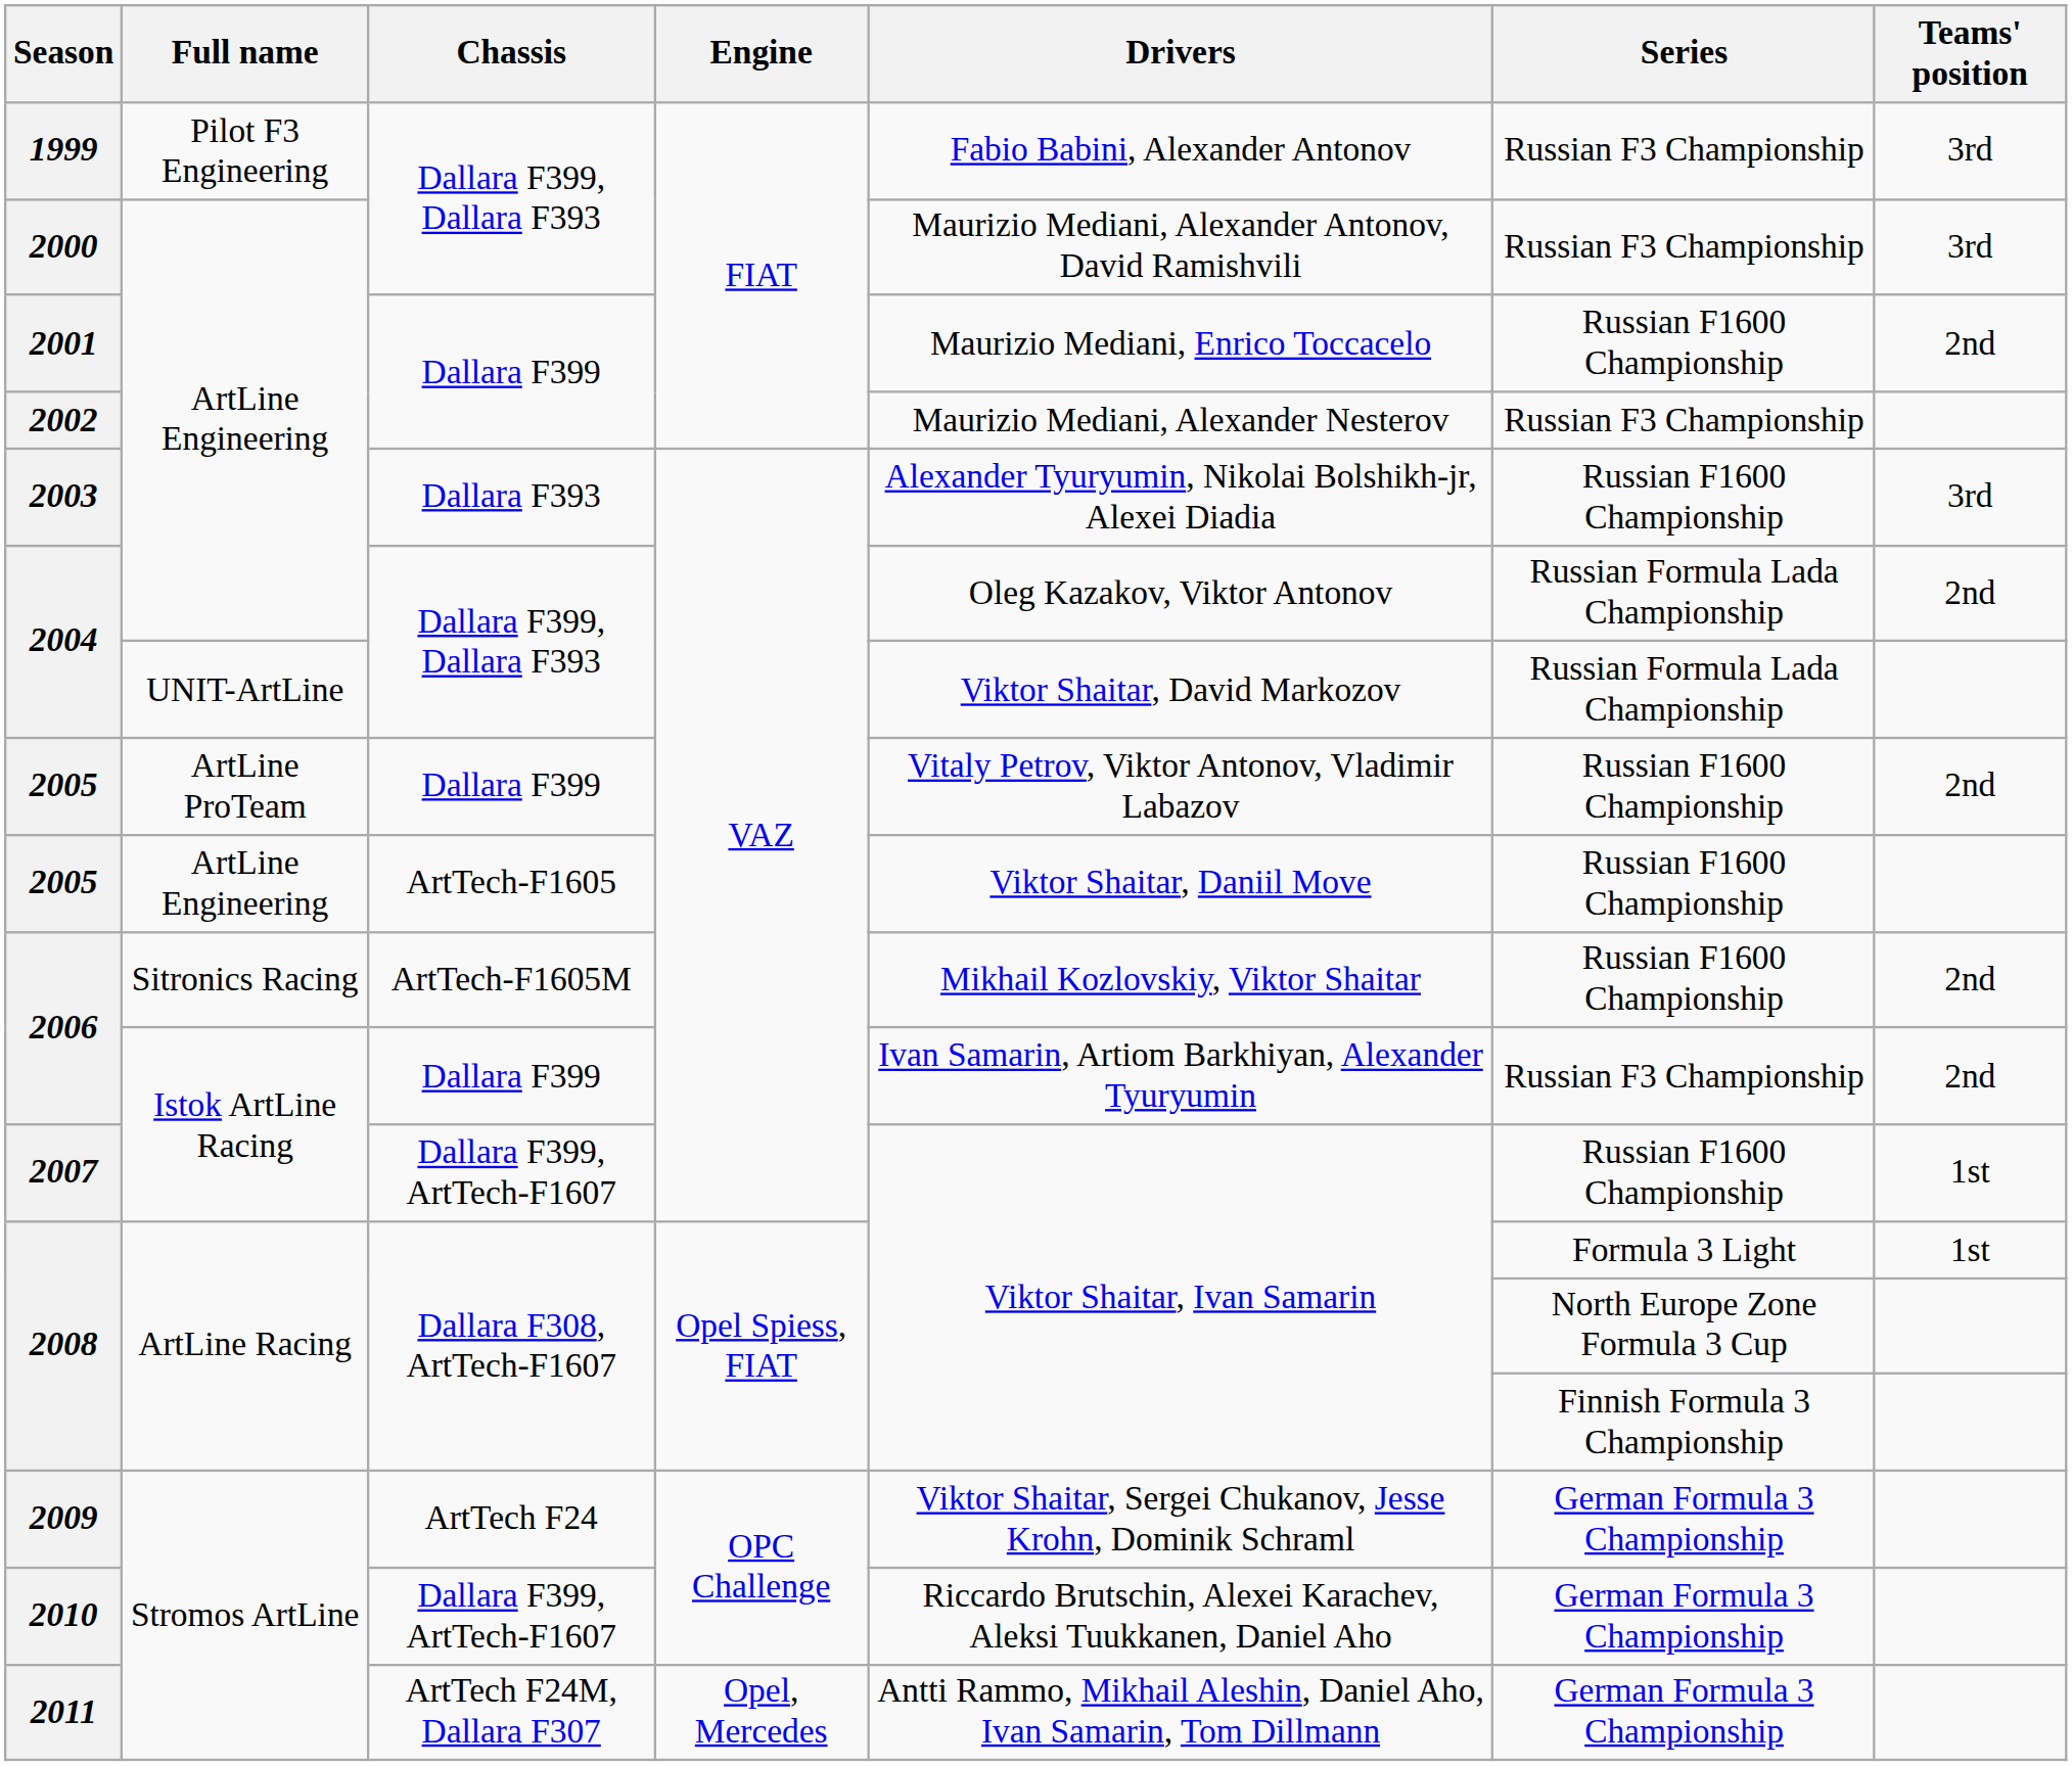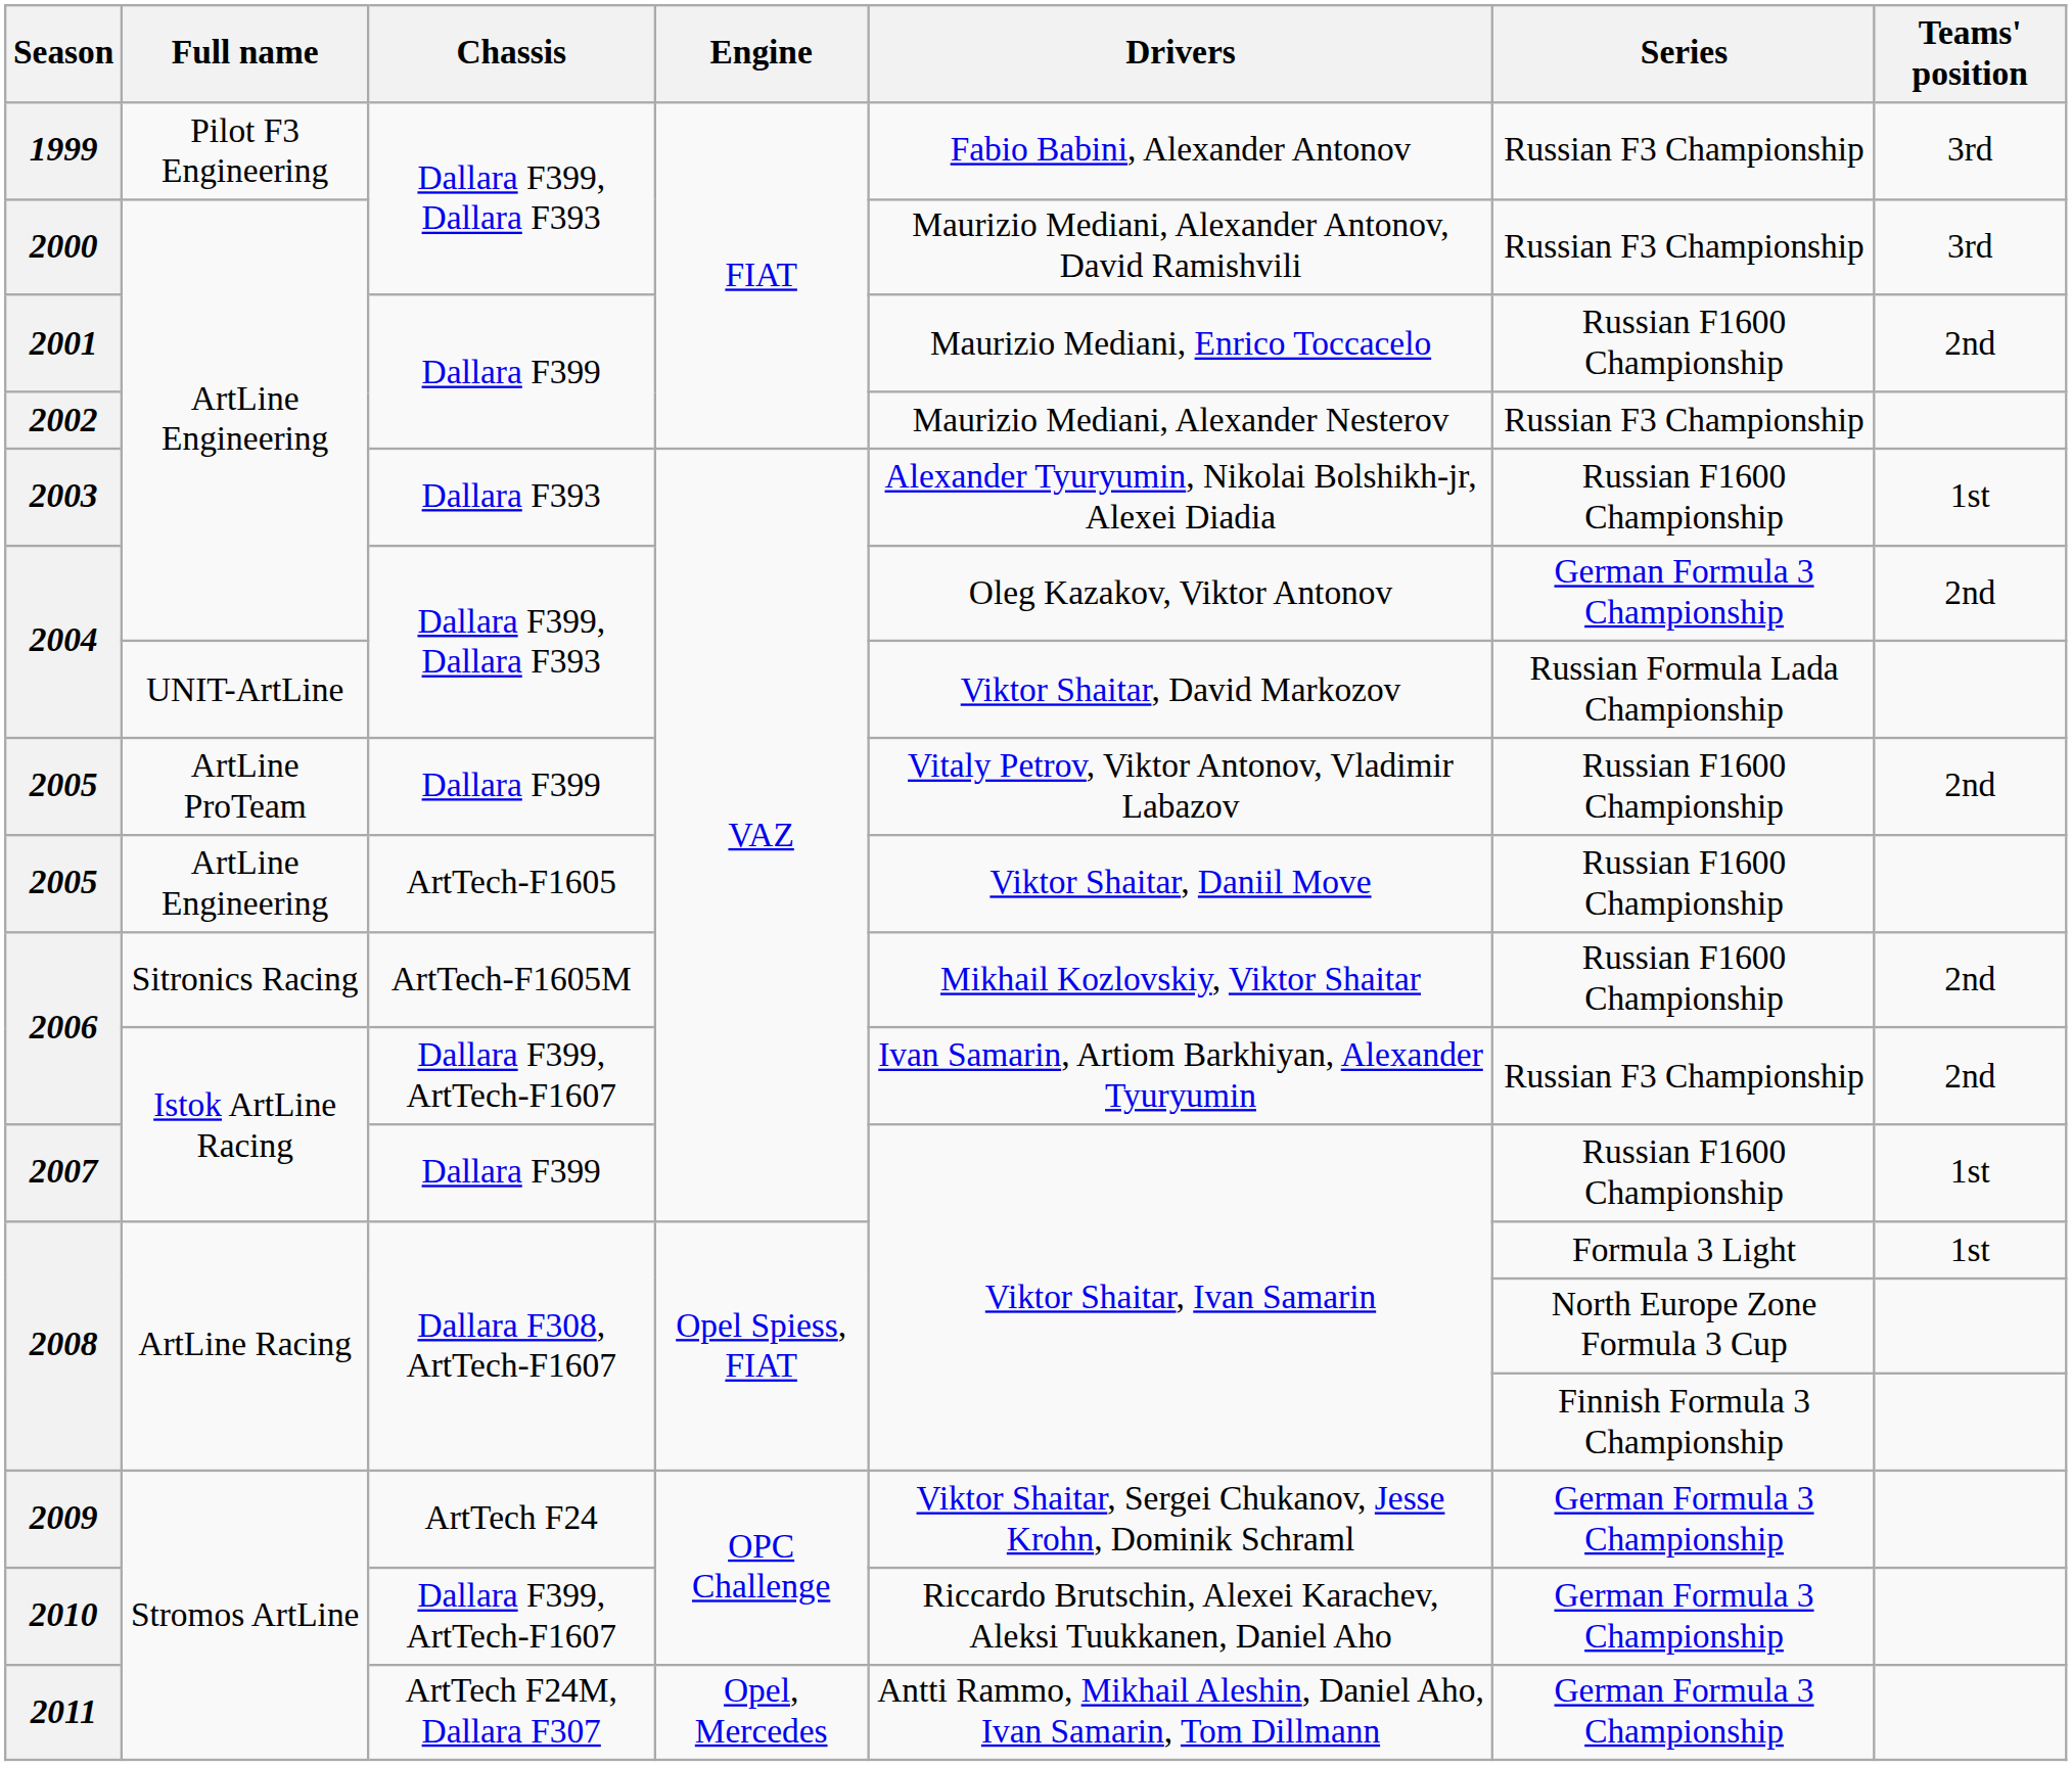2003 | Teams' position: 3rd -> 1st
2004 / ArtLine Engineering | Series: Russian Formula Lada Championship -> German Formula 3 Championship
2006 / Istok ArtLine Racing | Chassis: Dallara F399 -> Dallara F399, ArtTech-F1607
2007 | Chassis: Dallara F399, ArtTech-F1607 -> Dallara F399
